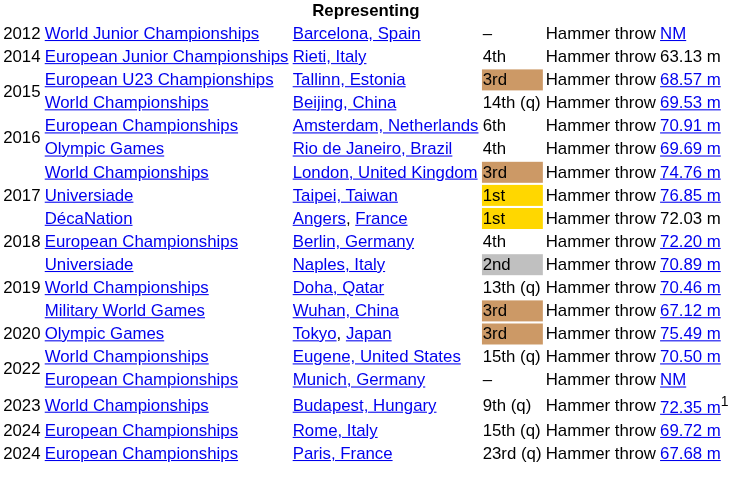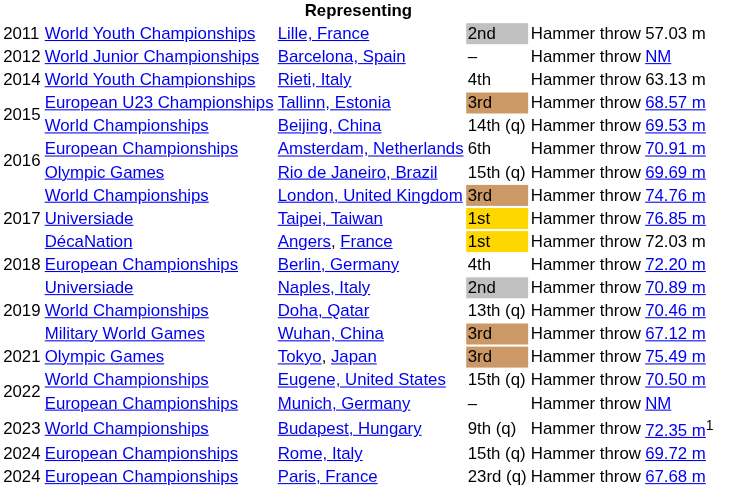+ row: 2011 | World Youth Championships | Lille, France | 2nd | Hammer throw | 57.03 m
Rieti, Italy | column 2: European Junior Championships -> World Youth Championships
Rio de Janeiro, Brazil | column 4: 4th -> 15th (q)
Tokyo, Japan | column 1: 2020 -> 2021
